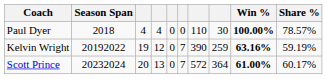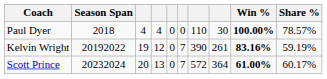Kelvin Wright | column 8: 259 -> 261
Kelvin Wright | Win %: 63.16% -> 83.16%
